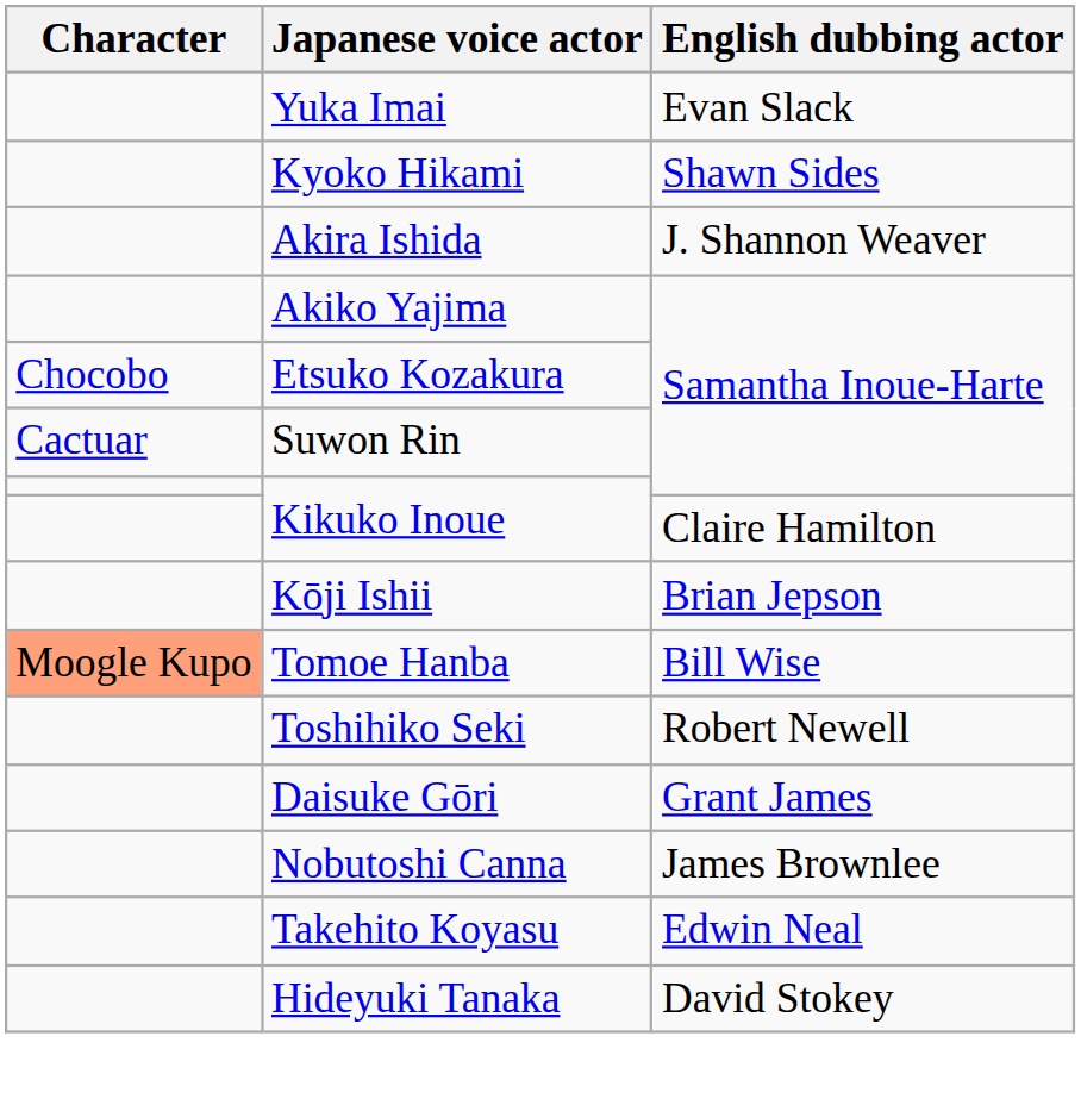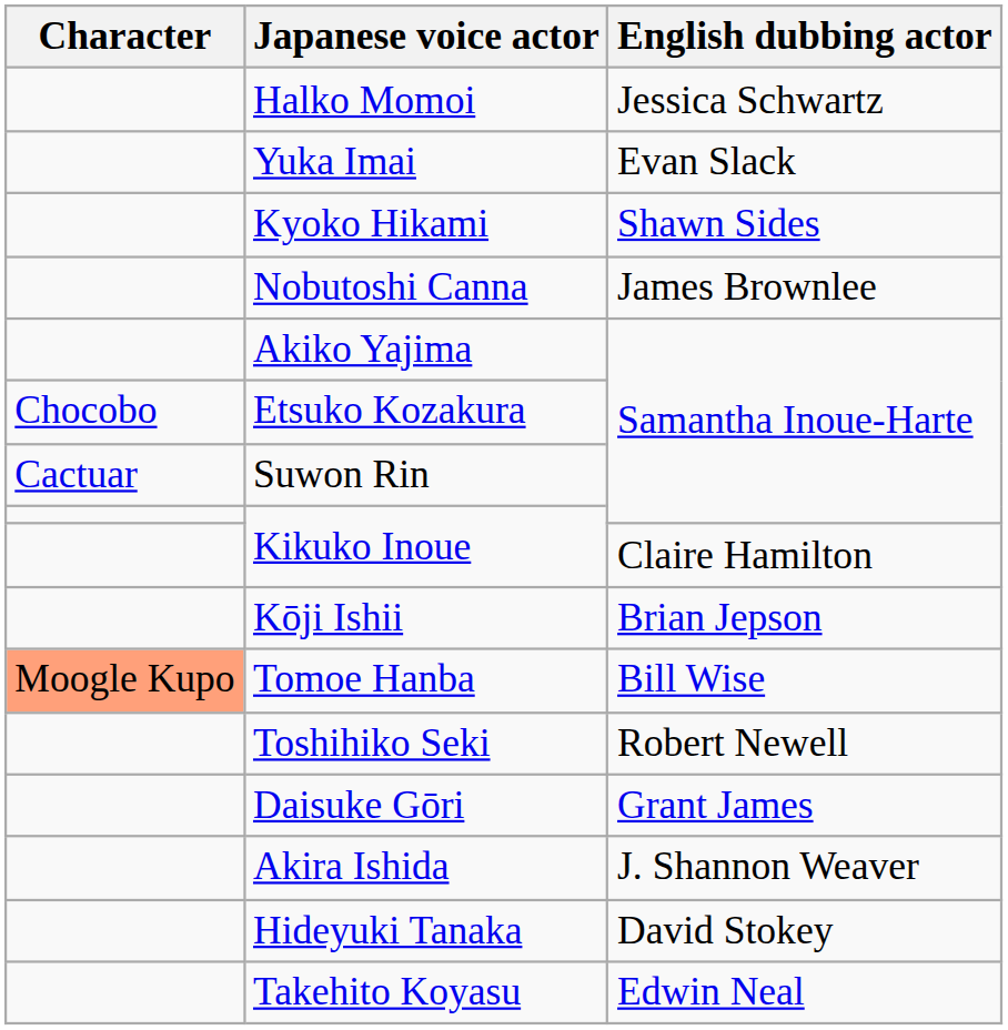+ row: Halko Momoi | Jessica Schwartz
rows swapped: Nobutoshi Canna <-> Akira Ishida
rows swapped: Hideyuki Tanaka <-> Takehito Koyasu
